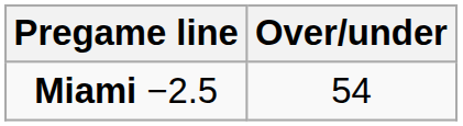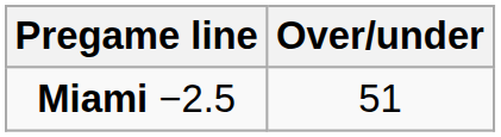Miami −2.5 | Over/under: 54 -> 51
